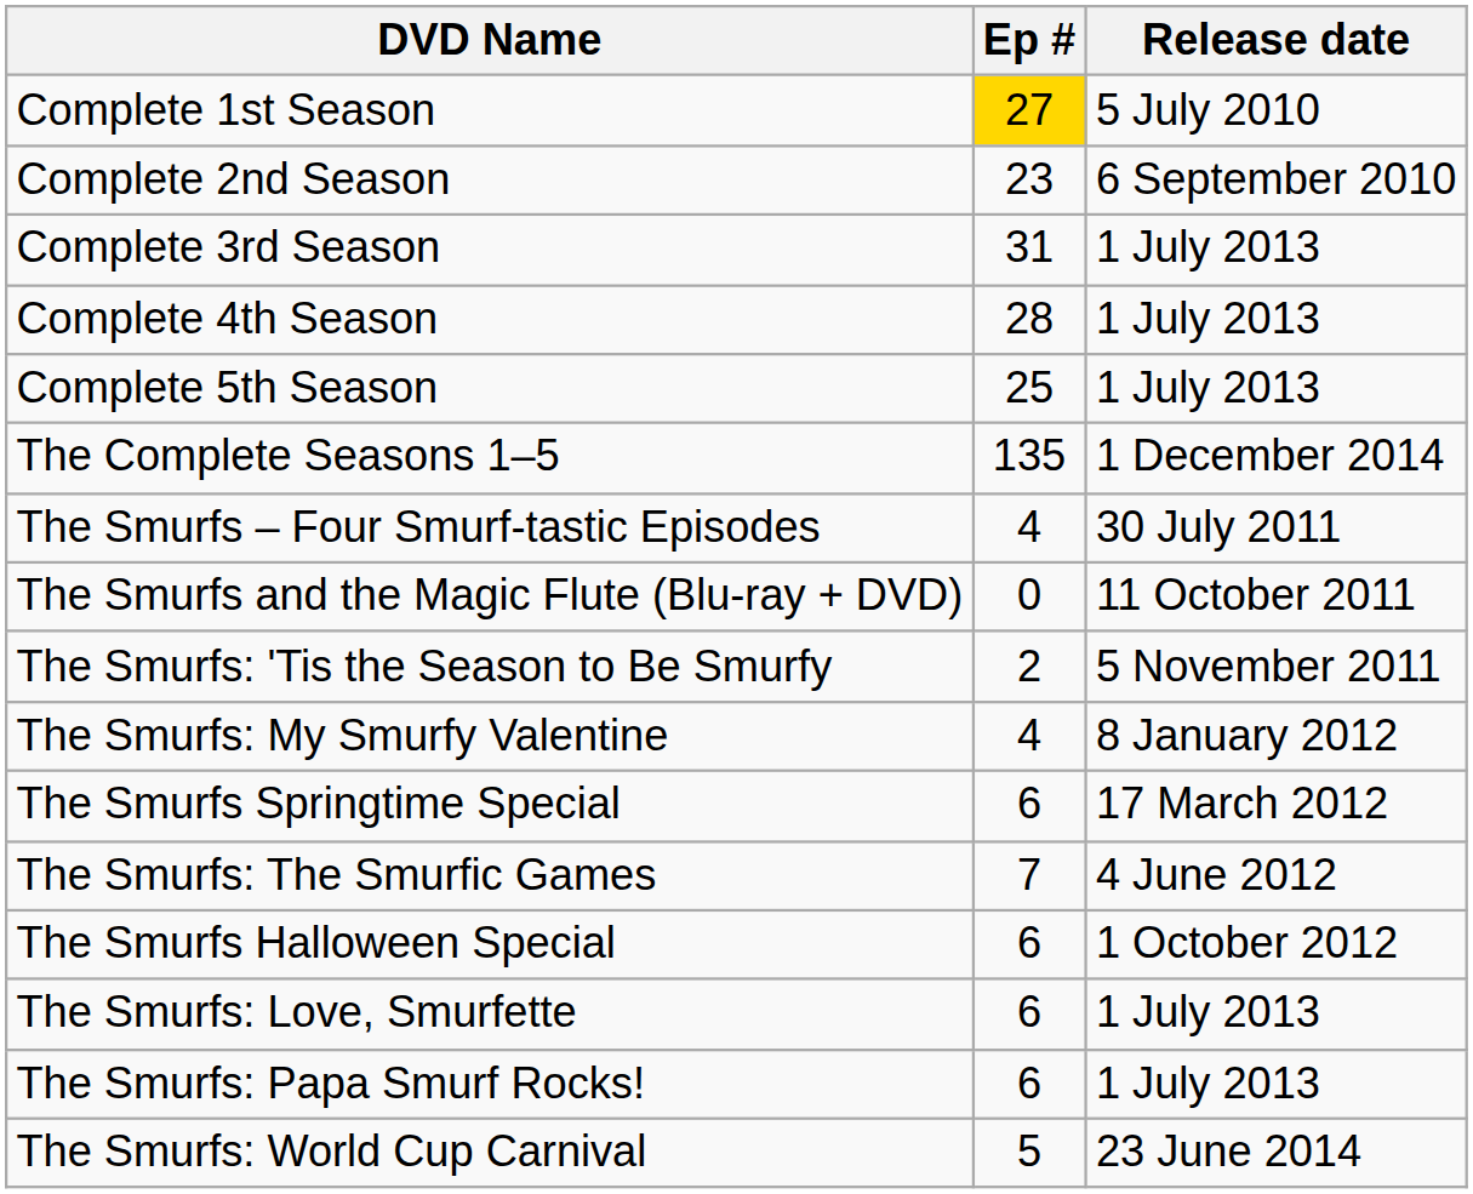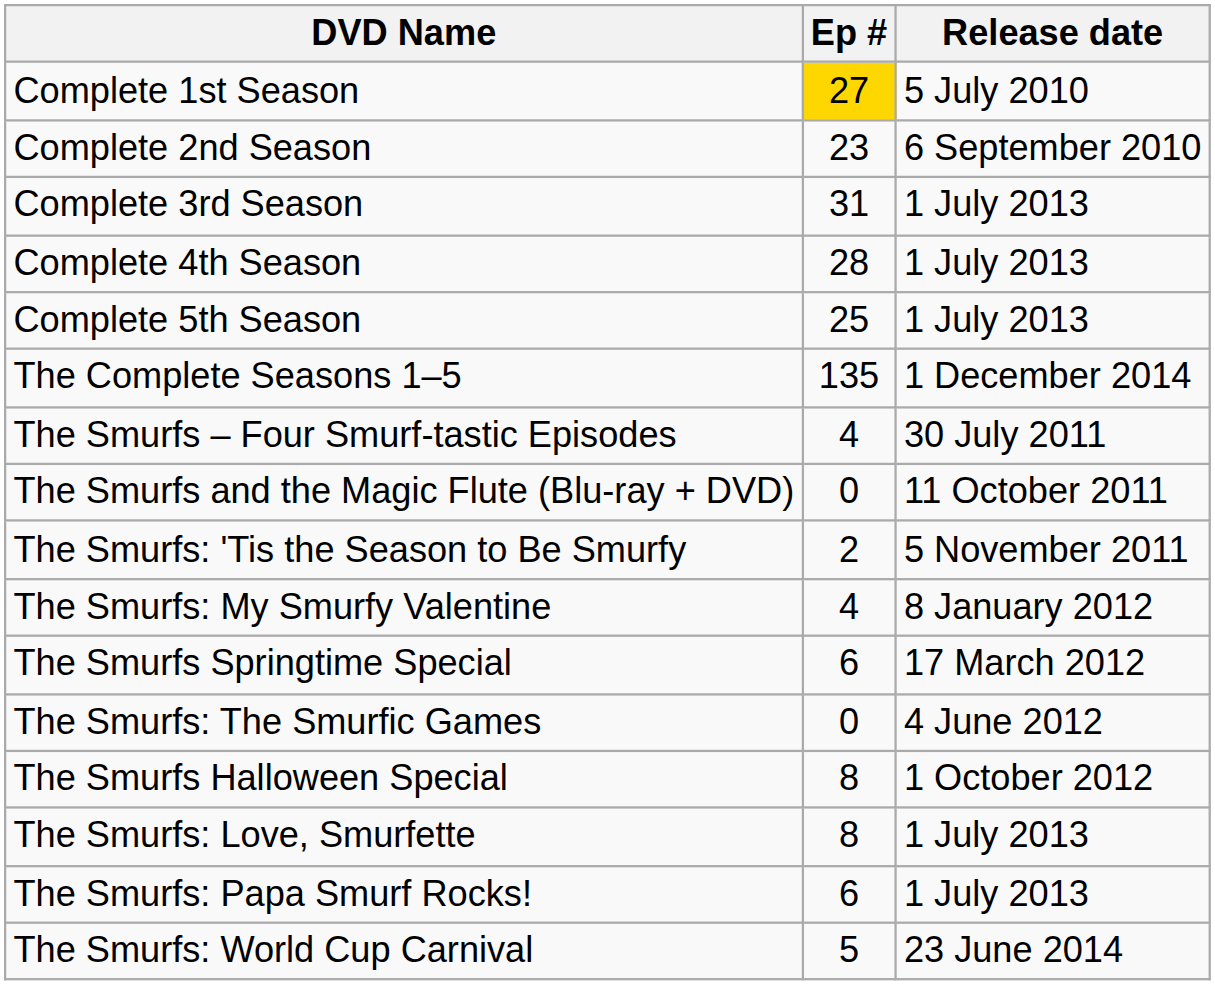The Smurfs: The Smurfic Games | Ep #: 7 -> 0
The Smurfs Halloween Special | Ep #: 6 -> 8
The Smurfs: Love, Smurfette | Ep #: 6 -> 8
